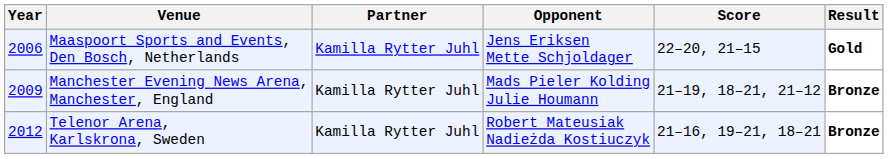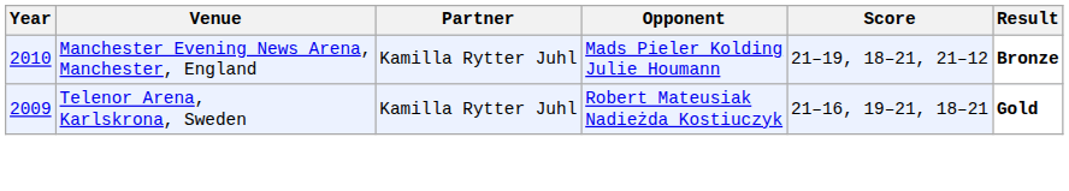- row: 2006 | Maaspoort Sports and Events, Den Bosch, Netherlands | Kamilla Rytter Juhl | Jens Eriksen Mette Schjoldager | 22–20, 21–15 | Gold
Manchester Evening News Arena, Manchester, England | Year: 2009 -> 2010
Telenor Arena, Karlskrona, Sweden | Year: 2012 -> 2009
Telenor Arena, Karlskrona, Sweden | Result: Bronze -> Gold
